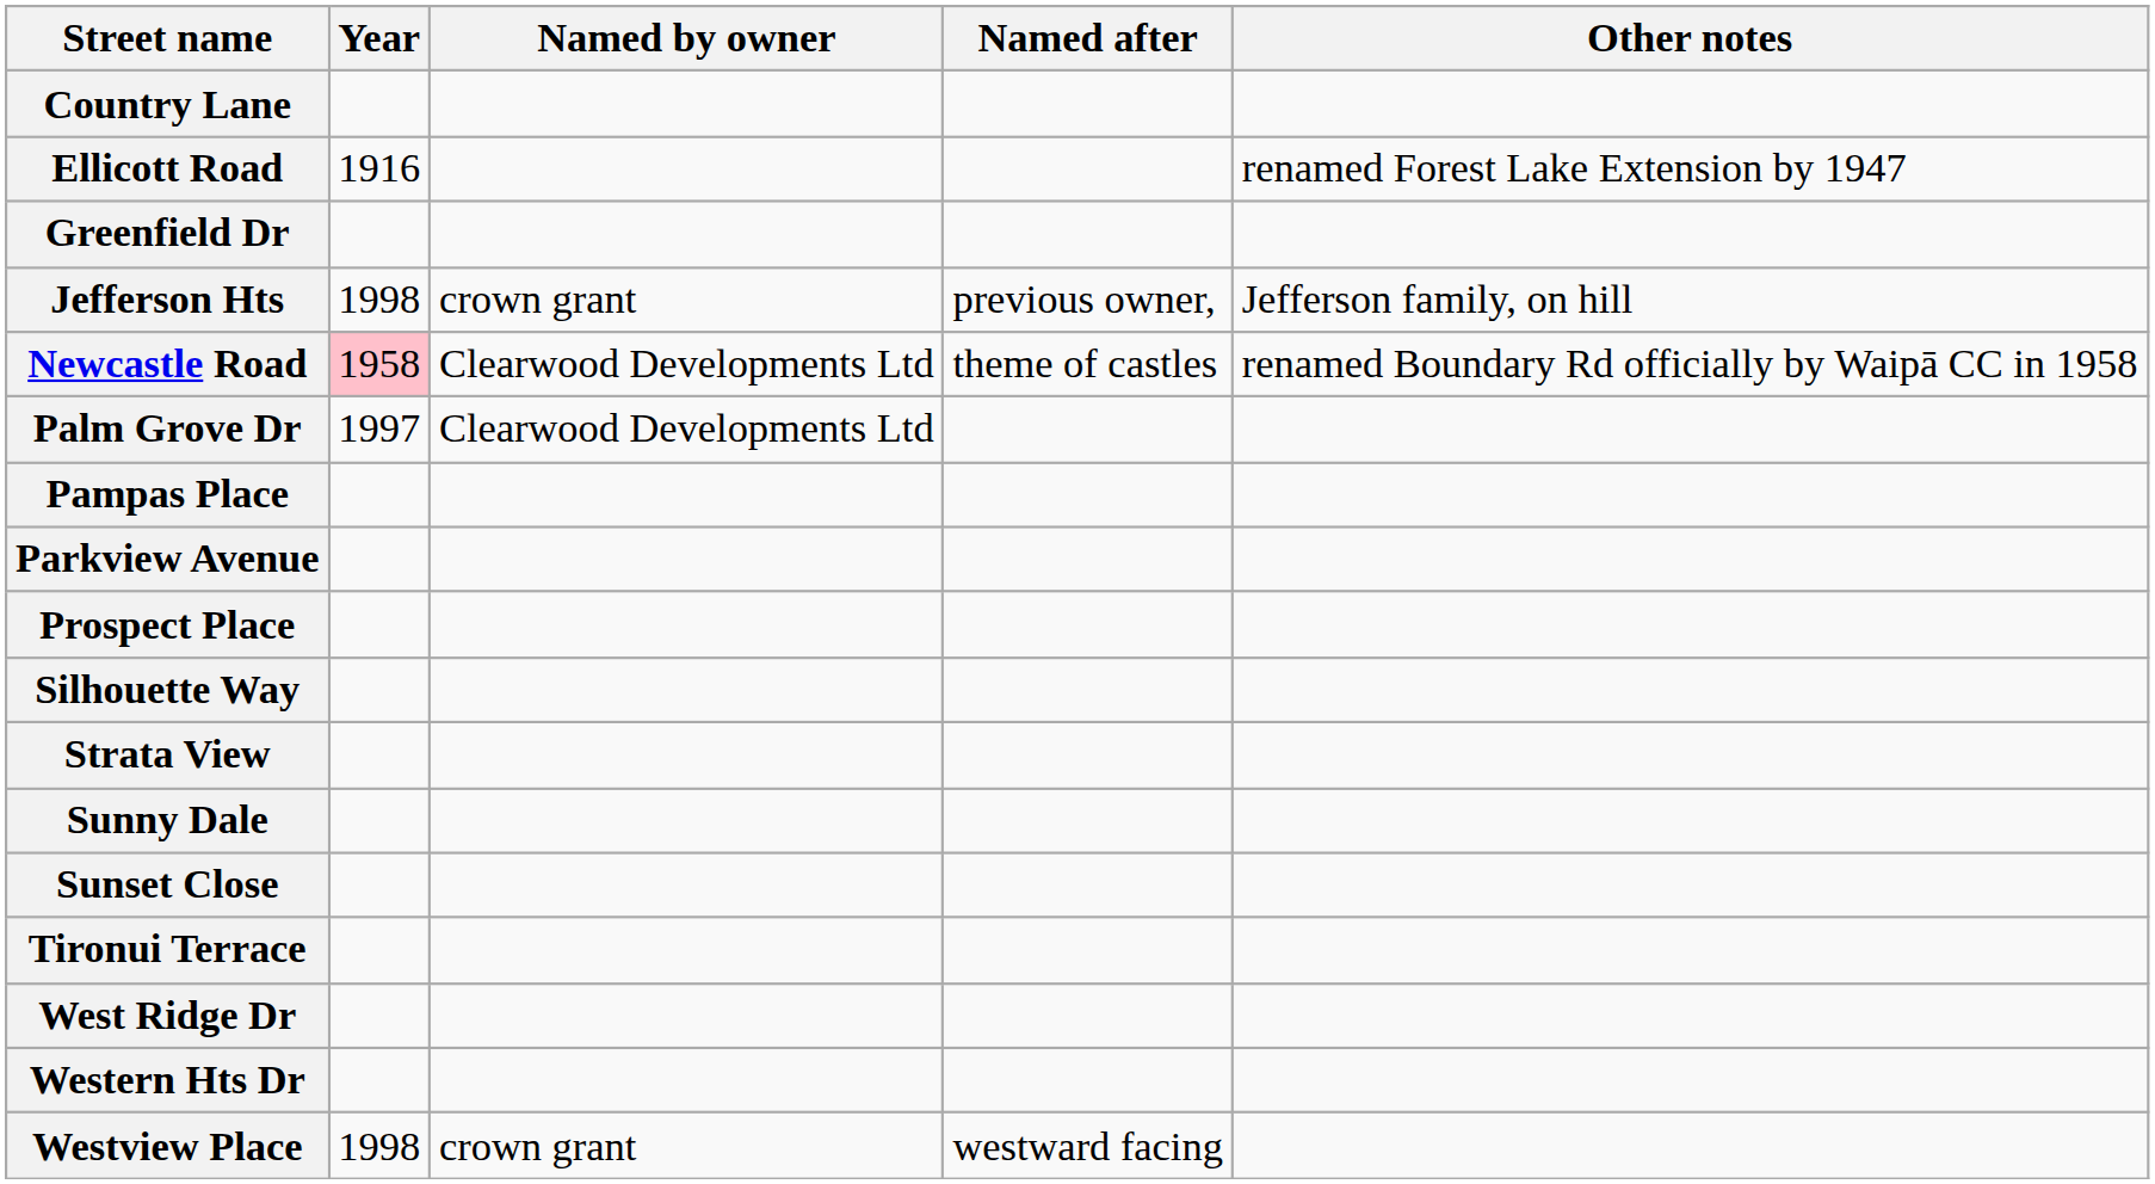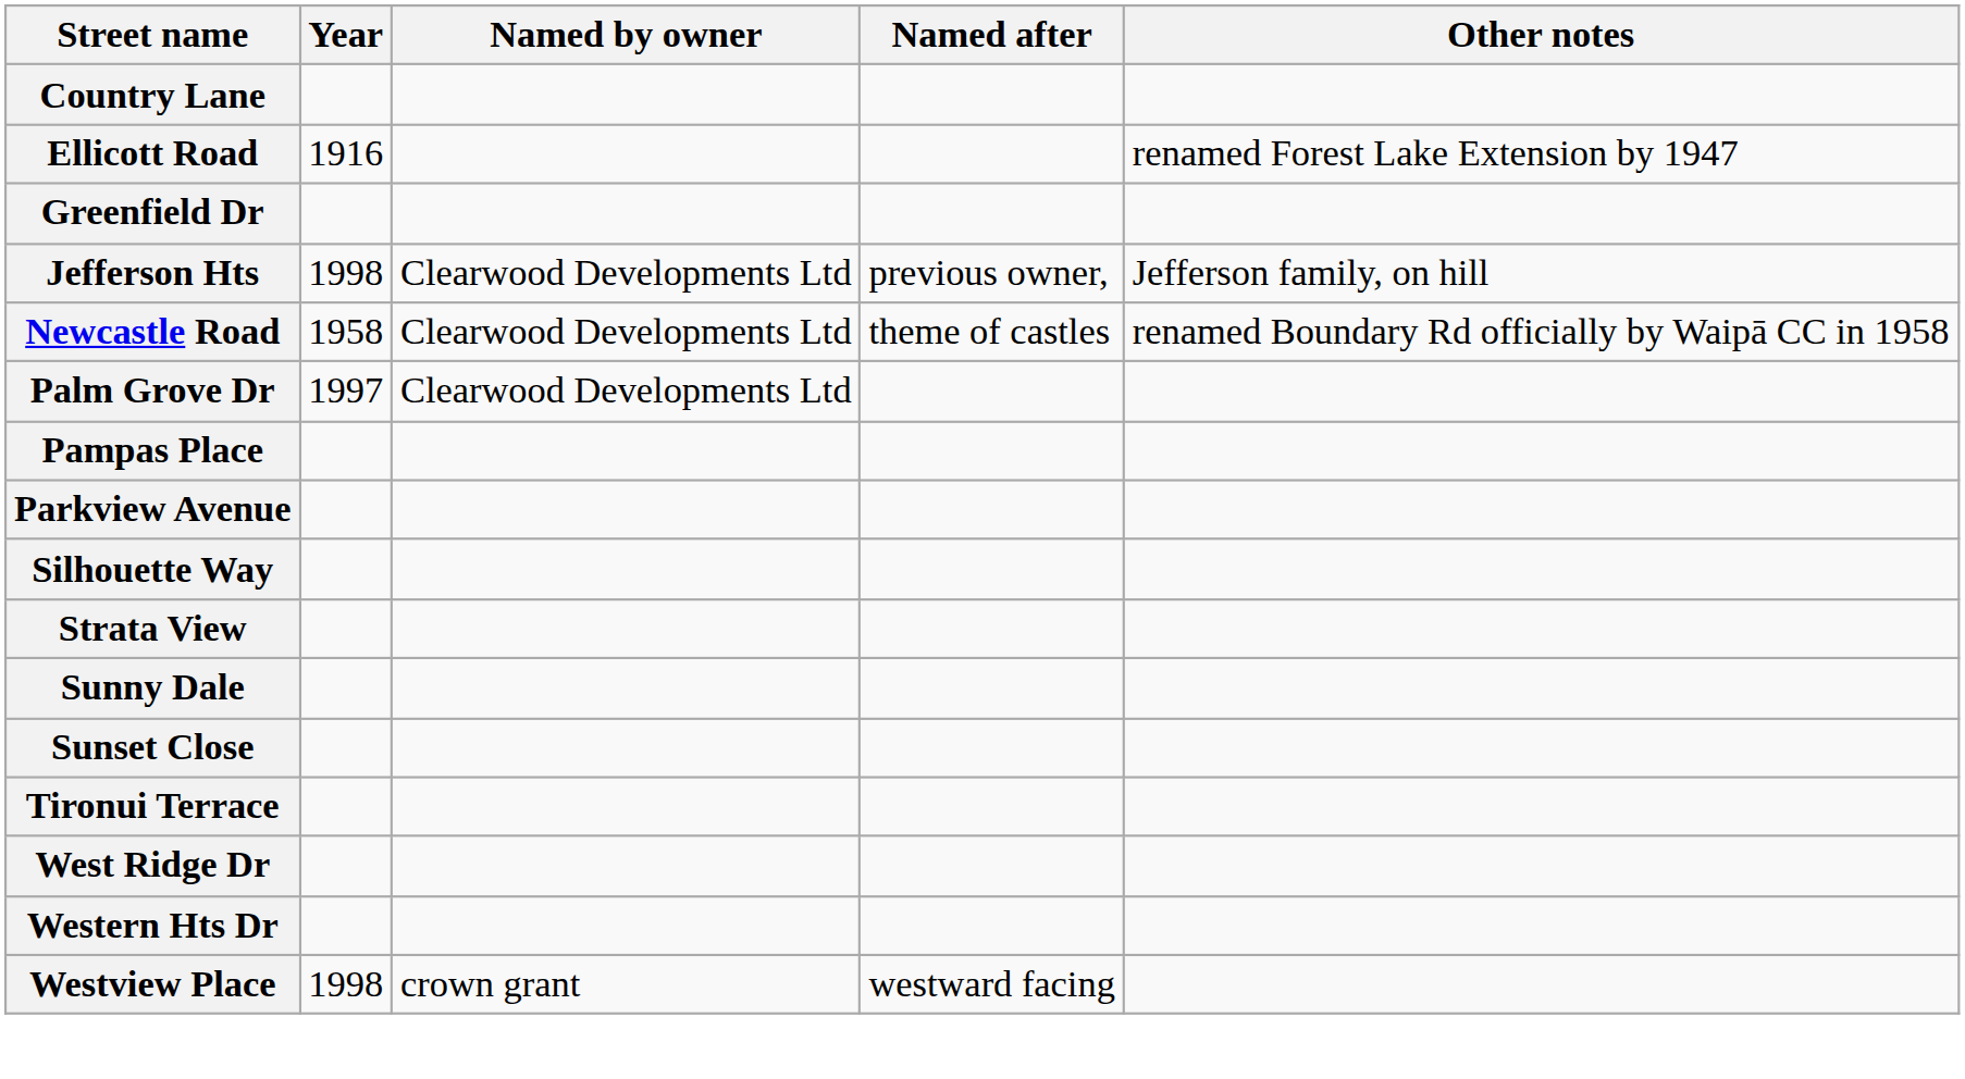Jefferson Hts | Named by owner: crown grant -> Clearwood Developments Ltd
Newcastle Road | Year: pink background -> no background
- row: Prospect Place
